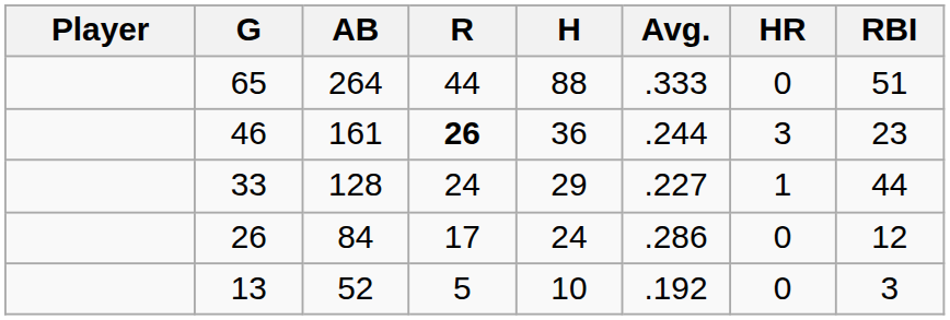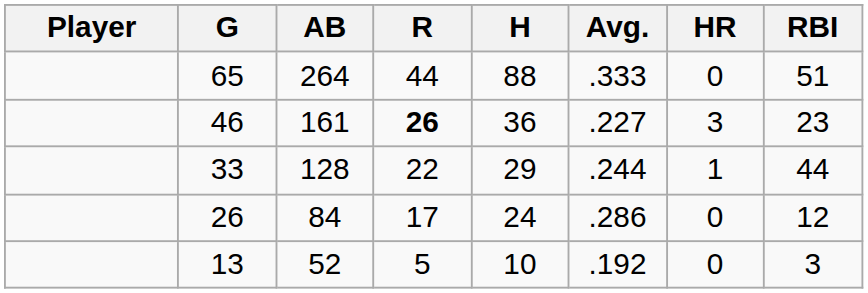46 | Avg.: .244 -> .227
33 | R: 24 -> 22
33 | Avg.: .227 -> .244
